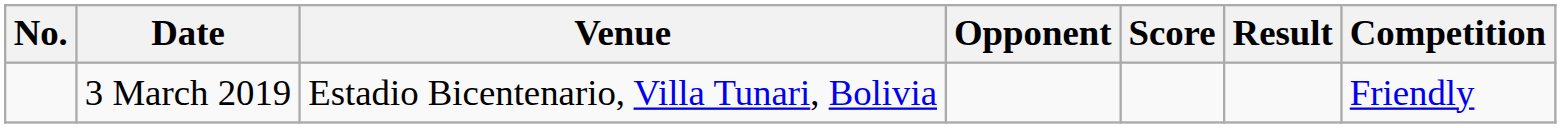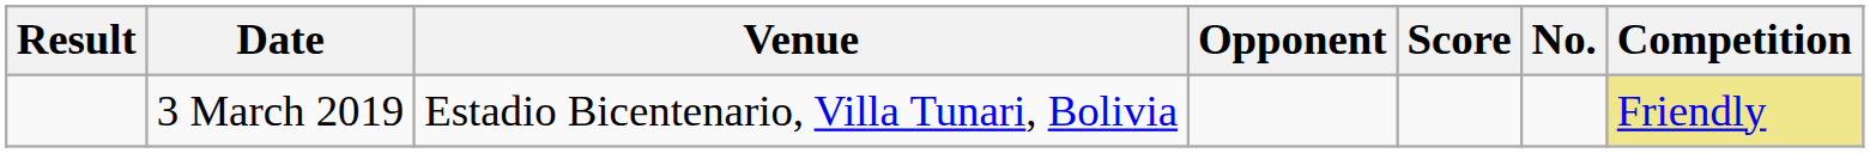columns swapped: No. <-> Result
3 March 2019 | Competition: no background -> khaki background
